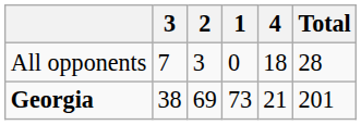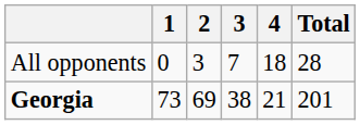columns swapped: 1 <-> 3
